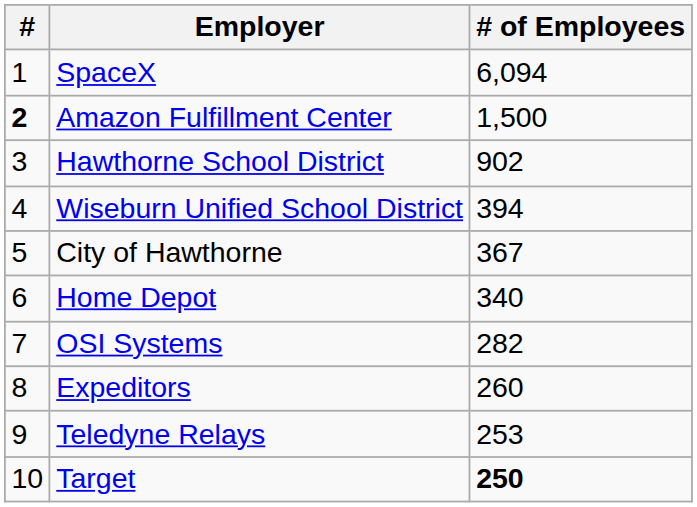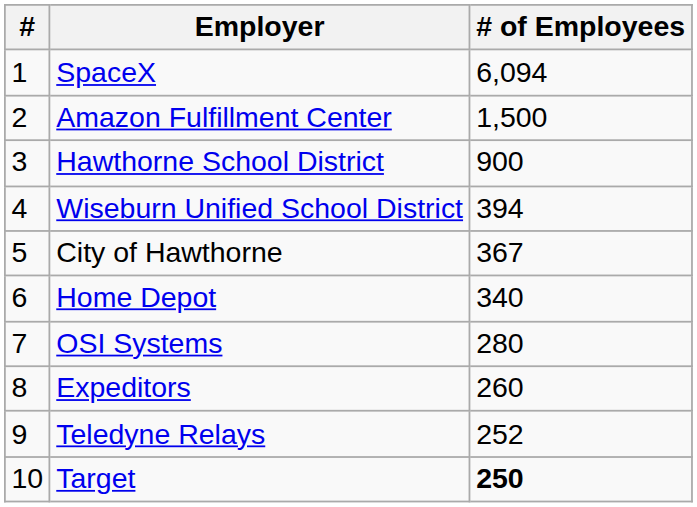Amazon Fulfillment Center | #: bold -> normal
Hawthorne School District | # of Employees: 902 -> 900
OSI Systems | # of Employees: 282 -> 280
Teledyne Relays | # of Employees: 253 -> 252
